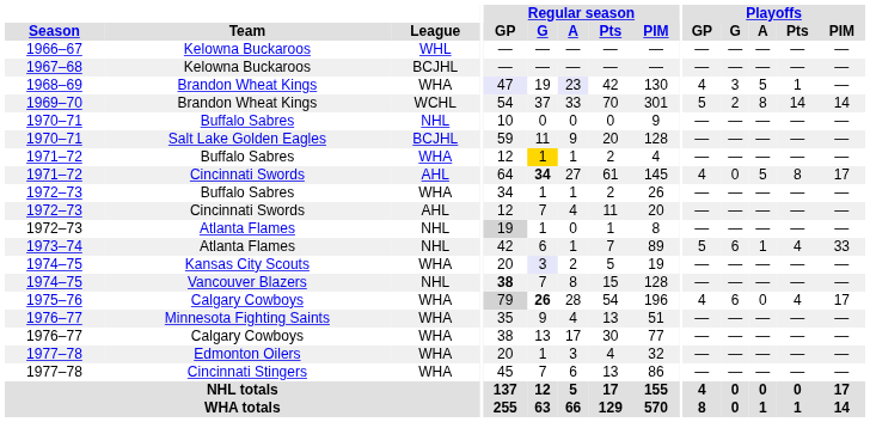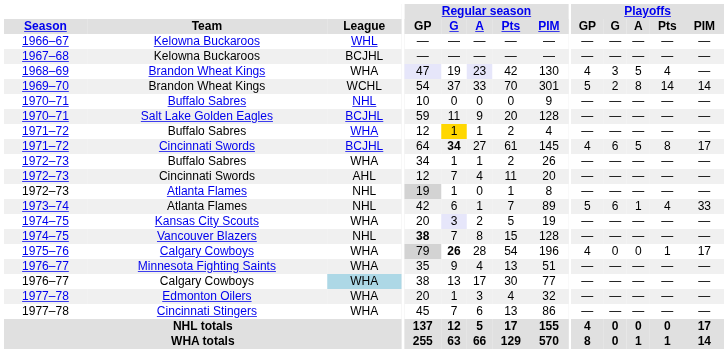1968–69 | Playoffs / Pts: 1 -> 4
1971–72 / Cincinnati Swords | League: AHL -> BCJHL
1971–72 / Cincinnati Swords | Playoffs / G: 0 -> 6
1975–76 | Playoffs / G: 6 -> 0
1975–76 | Playoffs / Pts: 4 -> 1
1976–77 / Calgary Cowboys | League: no background -> lightblue background
